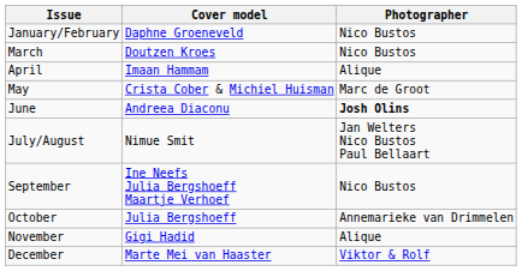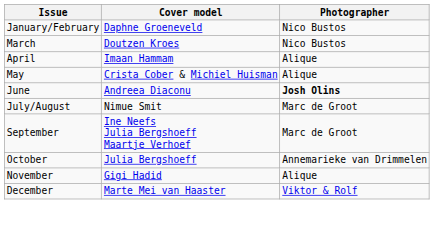May | Photographer: Marc de Groot -> Alique
July/August | Photographer: Jan Welters Nico Bustos Paul Bellaart -> Marc de Groot
September | Photographer: Nico Bustos -> Marc de Groot
